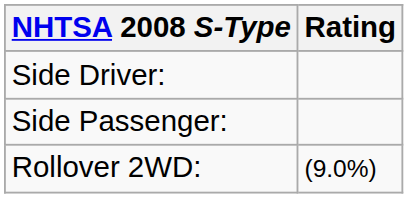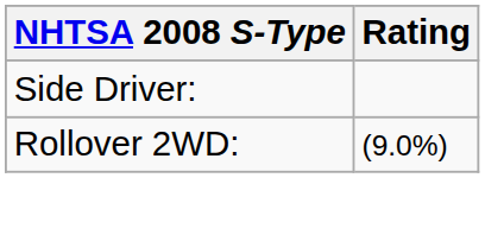- row: Side Passenger:
